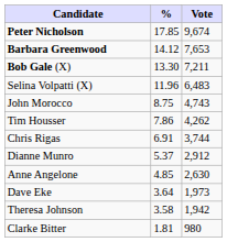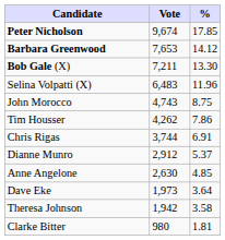columns swapped: Vote <-> %
